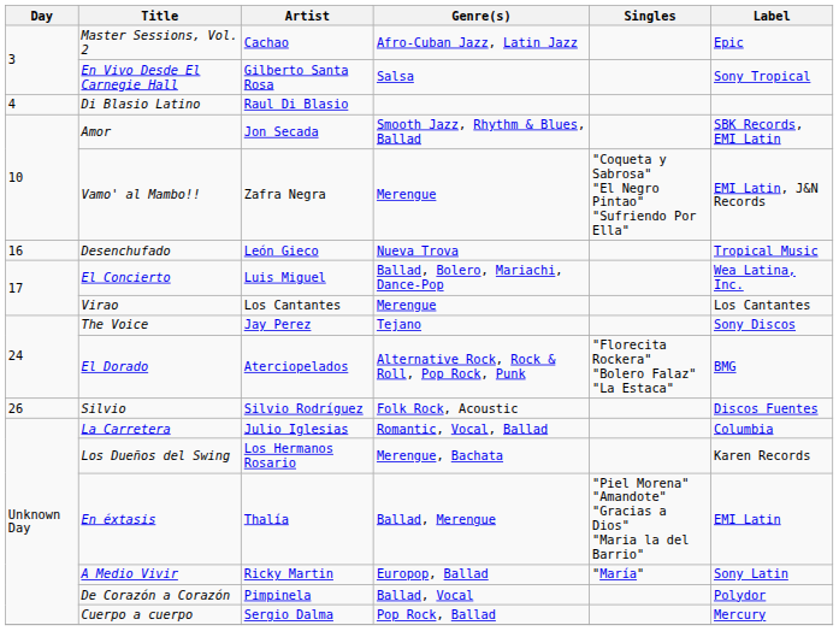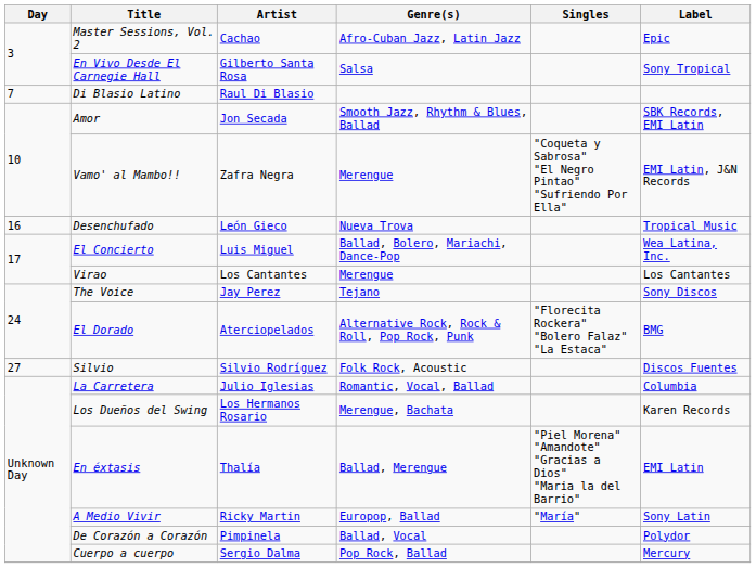Di Blasio Latino | Day: 4 -> 7
Silvio | Day: 26 -> 27
